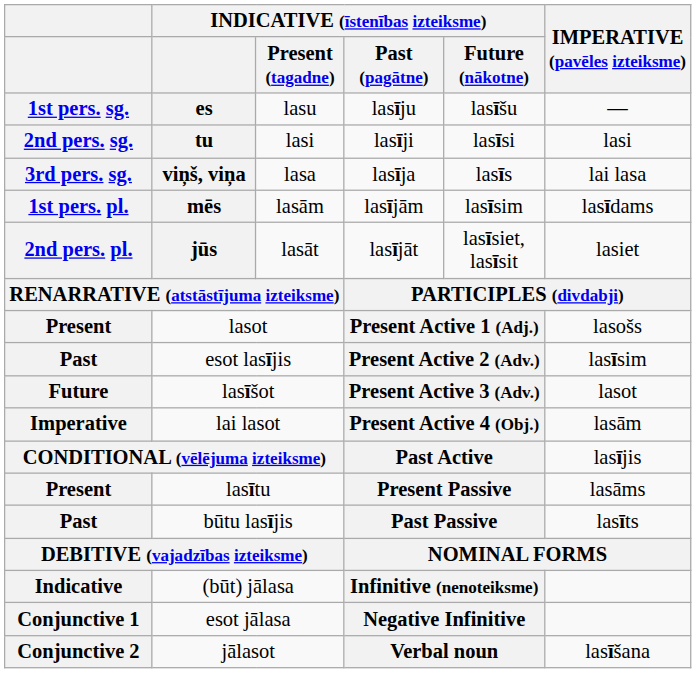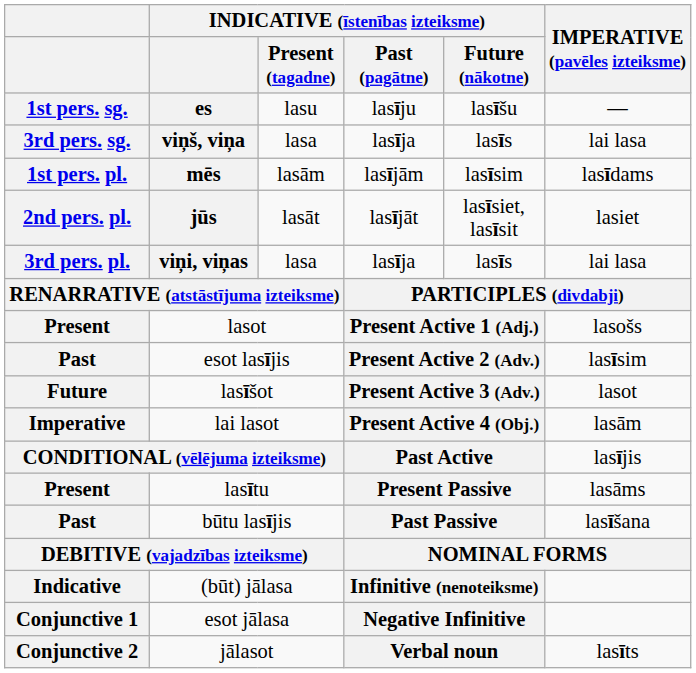- row: 2nd pers. sg. | tu | lasi | lasīji | lasīsi | lasi
+ row: 3rd pers. pl. | viņi, viņas | lasa | lasīja | lasīs | lai lasa
būtu lasījis | IMPERATIVE (pavēles izteiksme): lasīts -> lasīšana
jālasot | IMPERATIVE (pavēles izteiksme): lasīšana -> lasīts
